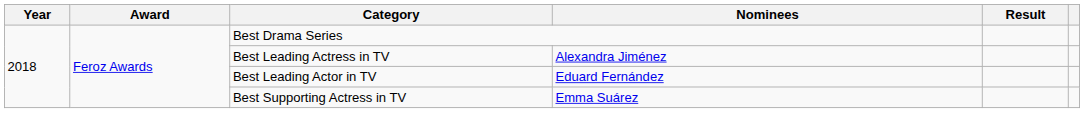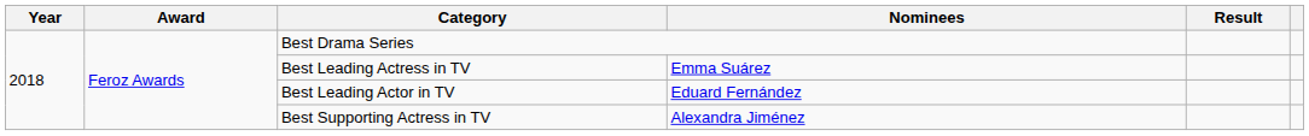Best Leading Actress in TV | Nominees: Alexandra Jiménez -> Emma Suárez
Best Supporting Actress in TV | Nominees: Emma Suárez -> Alexandra Jiménez
